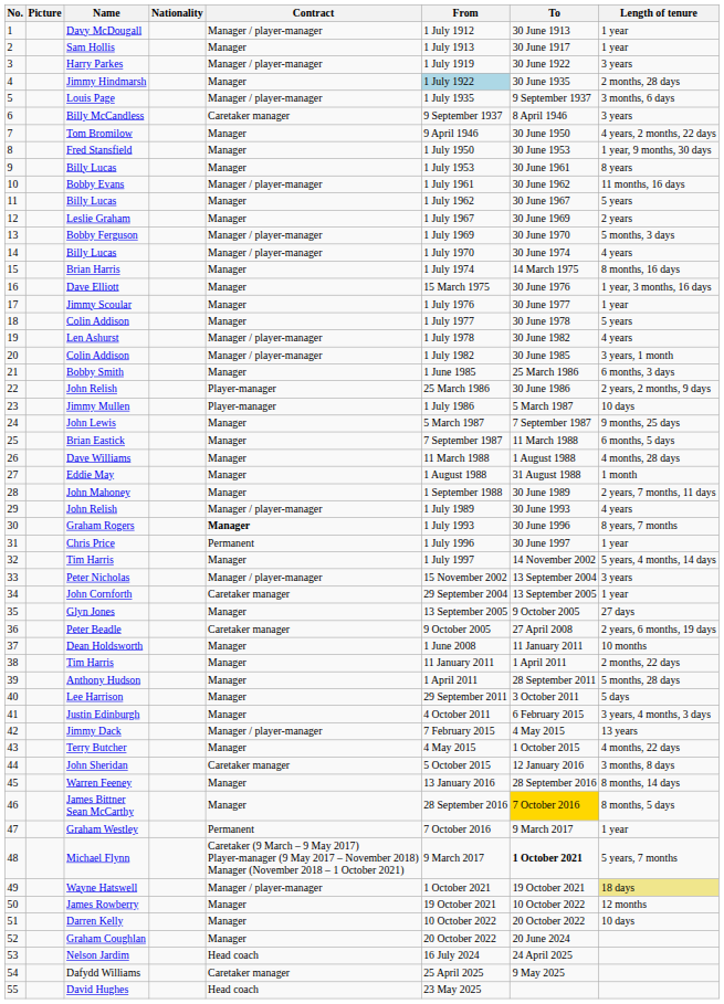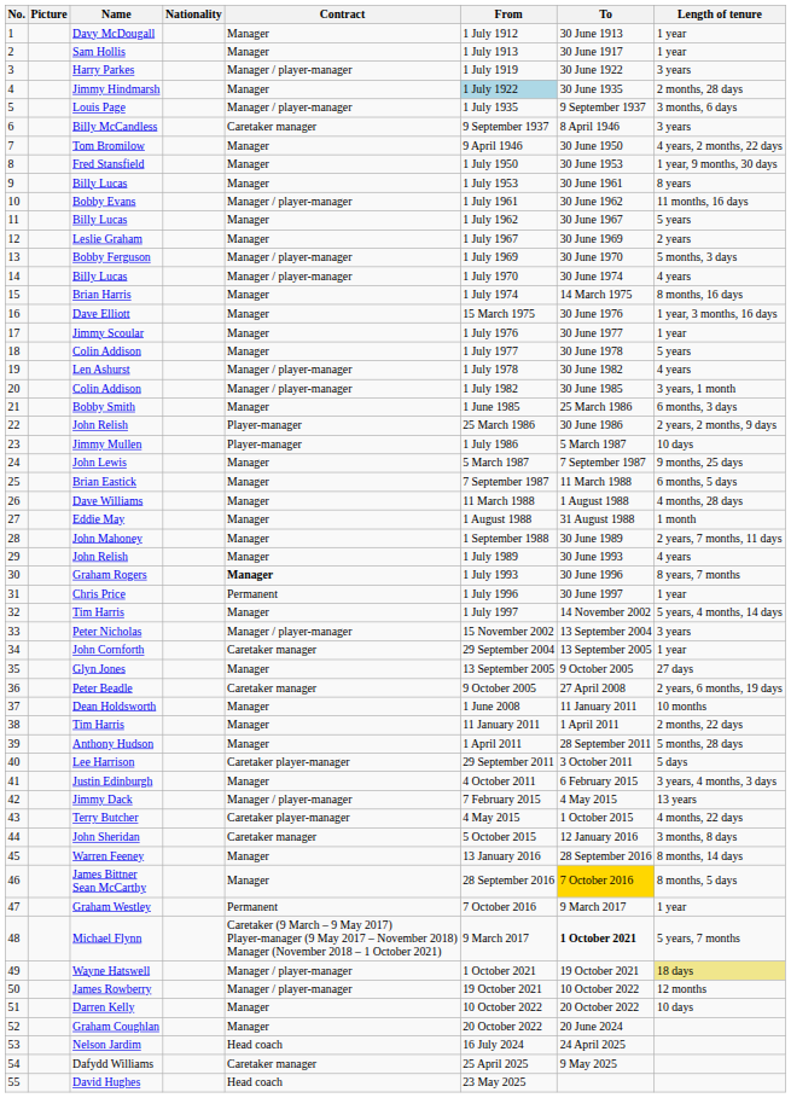Davy McDougall | Contract: Manager / player-manager -> Manager
29 / John Relish | Contract: Manager / player-manager -> Manager
Lee Harrison | Contract: Manager -> Caretaker player-manager
Terry Butcher | Contract: Manager -> Caretaker player-manager
James Rowberry | Contract: Manager -> Manager / player-manager
